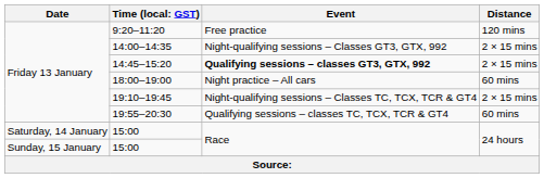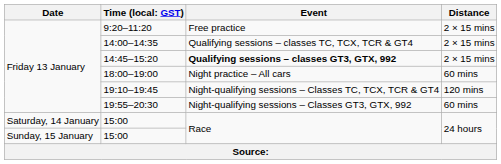9:20–11:20 | Distance: 120 mins -> 2 × 15 mins
14:00–14:35 | Event: Night-qualifying sessions – Classes GT3, GTX, 992 -> Qualifying sessions – classes TC, TCX, TCR & GT4
19:10–19:45 | Distance: 2 × 15 mins -> 120 mins
19:55–20:30 | Event: Qualifying sessions – classes TC, TCX, TCR & GT4 -> Night-qualifying sessions – Classes GT3, GTX, 992
